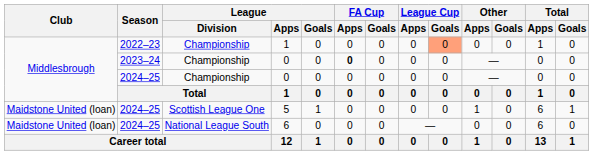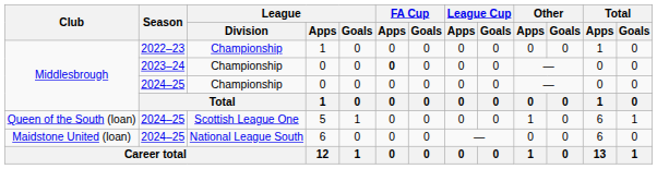2022–23 / 1 | League Cup / Goals: lightsalmon background -> no background
5 | Club: Maidstone United (loan) -> Queen of the South (loan)
